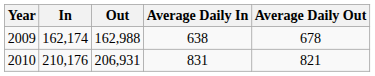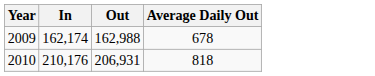- column: Average Daily In | 638 | 831
2010 | Average Daily Out: 821 -> 818
